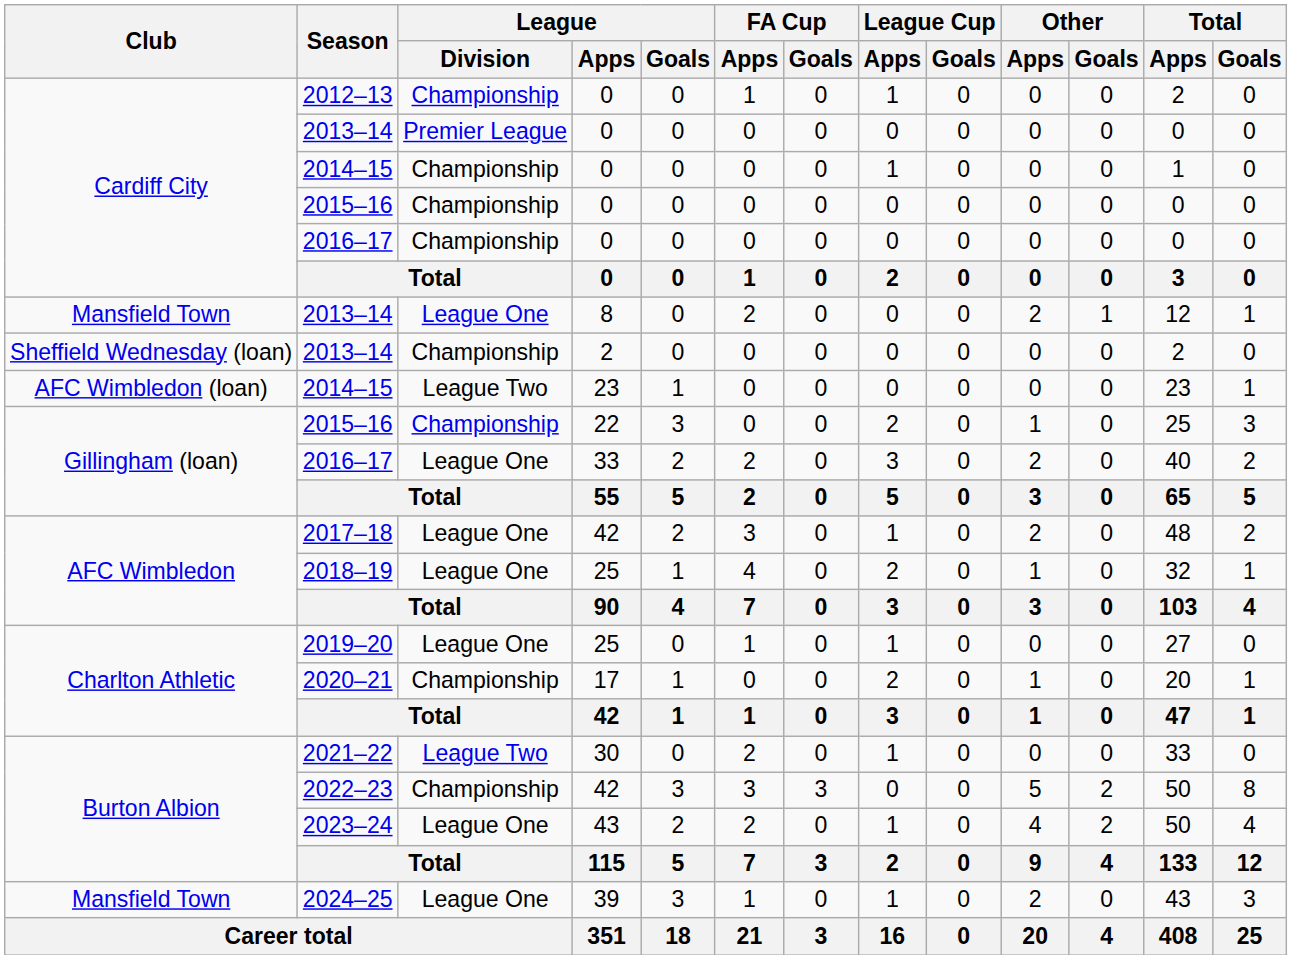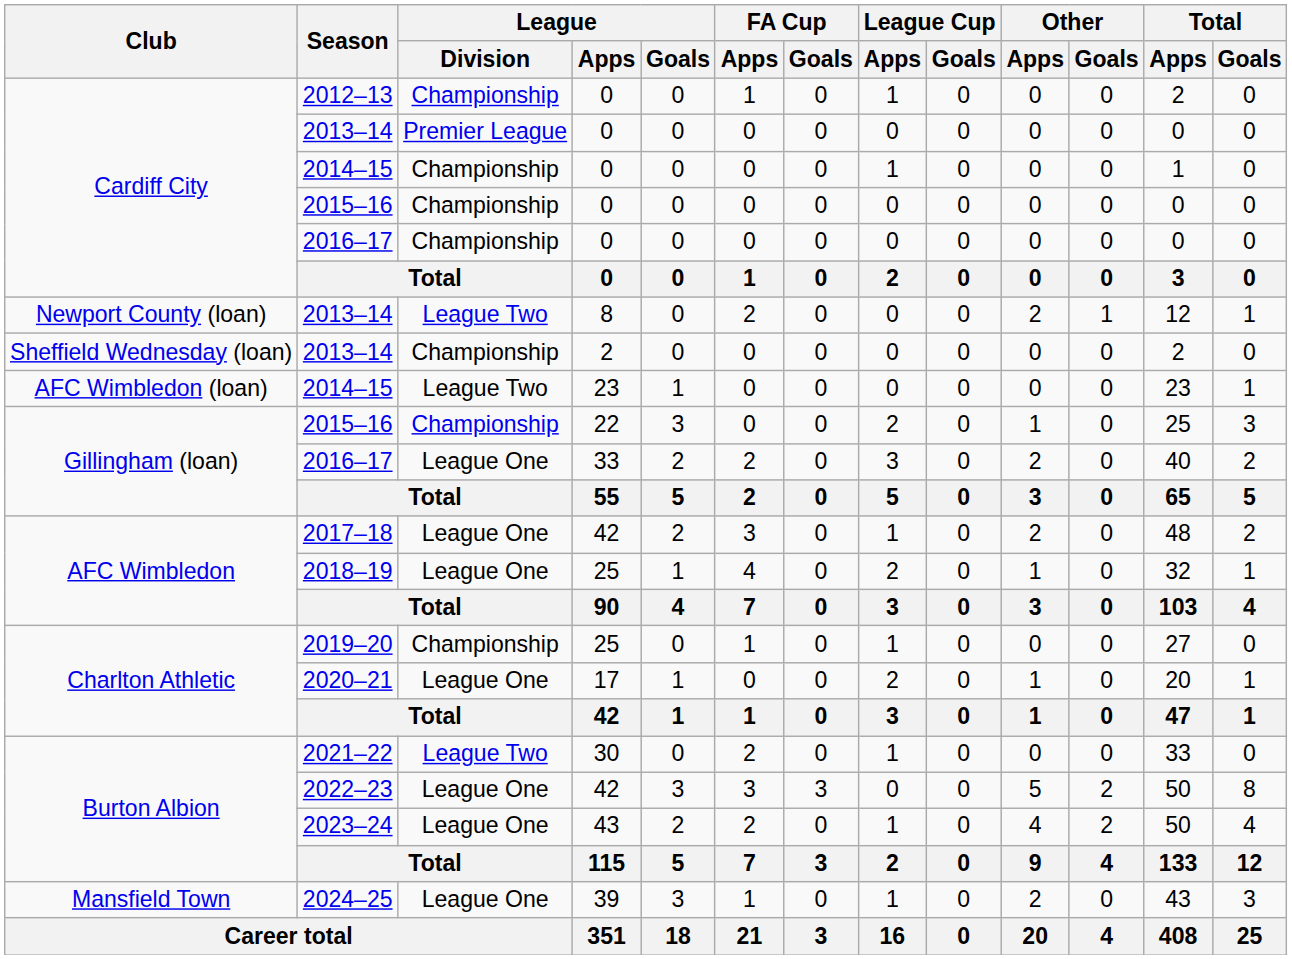2013–14 / 8 | Club: Mansfield Town -> Newport County (loan)
2013–14 / 8 | League / Division: League One -> League Two
2019–20 | League / Division: League One -> Championship
2020–21 | League / Division: Championship -> League One
2022–23 | League / Division: Championship -> League One
